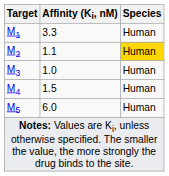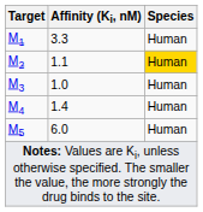M4 | Affinity (Ki, nM): 1.5 -> 1.4
